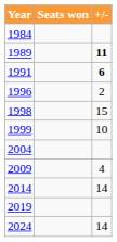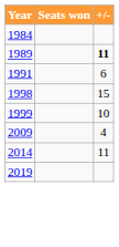1991 | +/-: bold -> normal
- row: 1996 | 2
- row: 2004
2014 | +/-: 14 -> 11
- row: 2024 | 14
